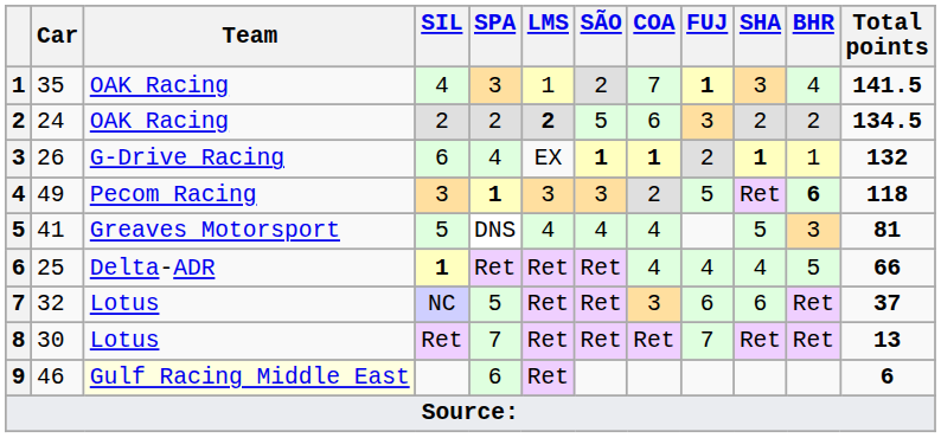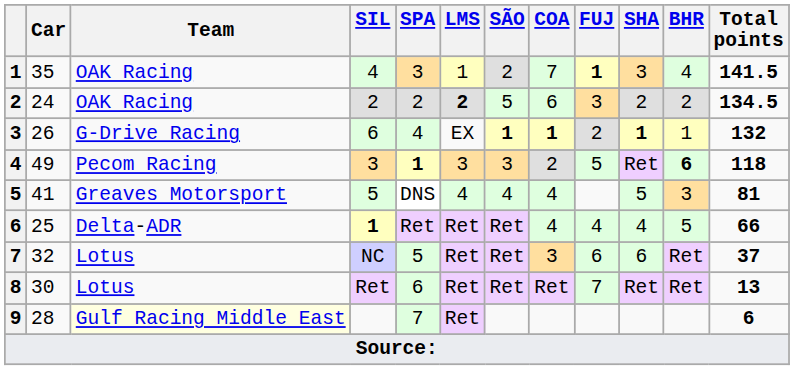8 | SPA: 7 -> 6
9 | Car: 46 -> 28
9 | SPA: 6 -> 7
